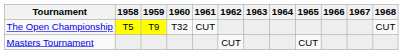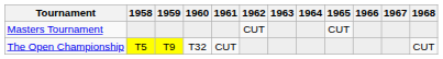rows swapped: Masters Tournament <-> The Open Championship
